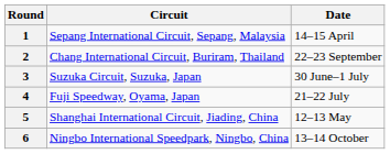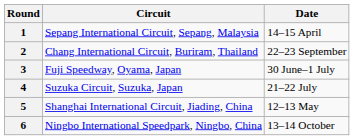3 | Circuit: Suzuka Circuit, Suzuka, Japan -> Fuji Speedway, Oyama, Japan
4 | Circuit: Fuji Speedway, Oyama, Japan -> Suzuka Circuit, Suzuka, Japan
